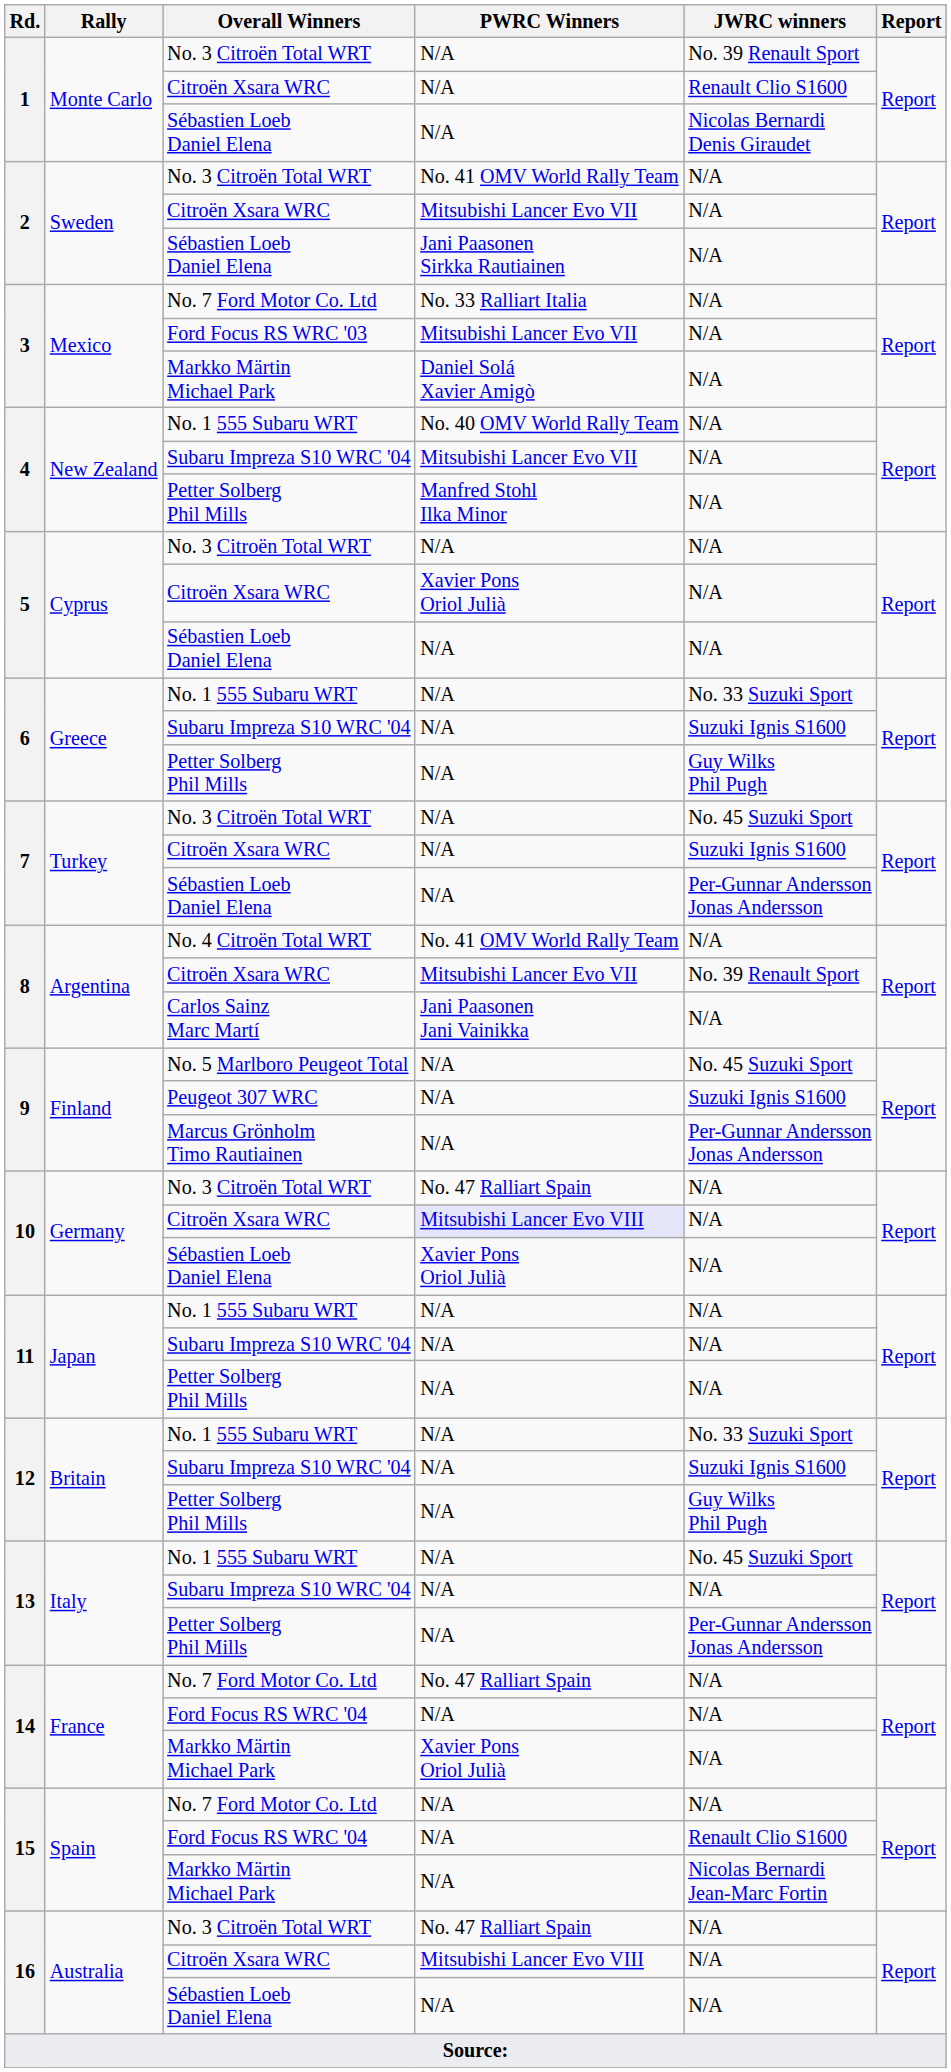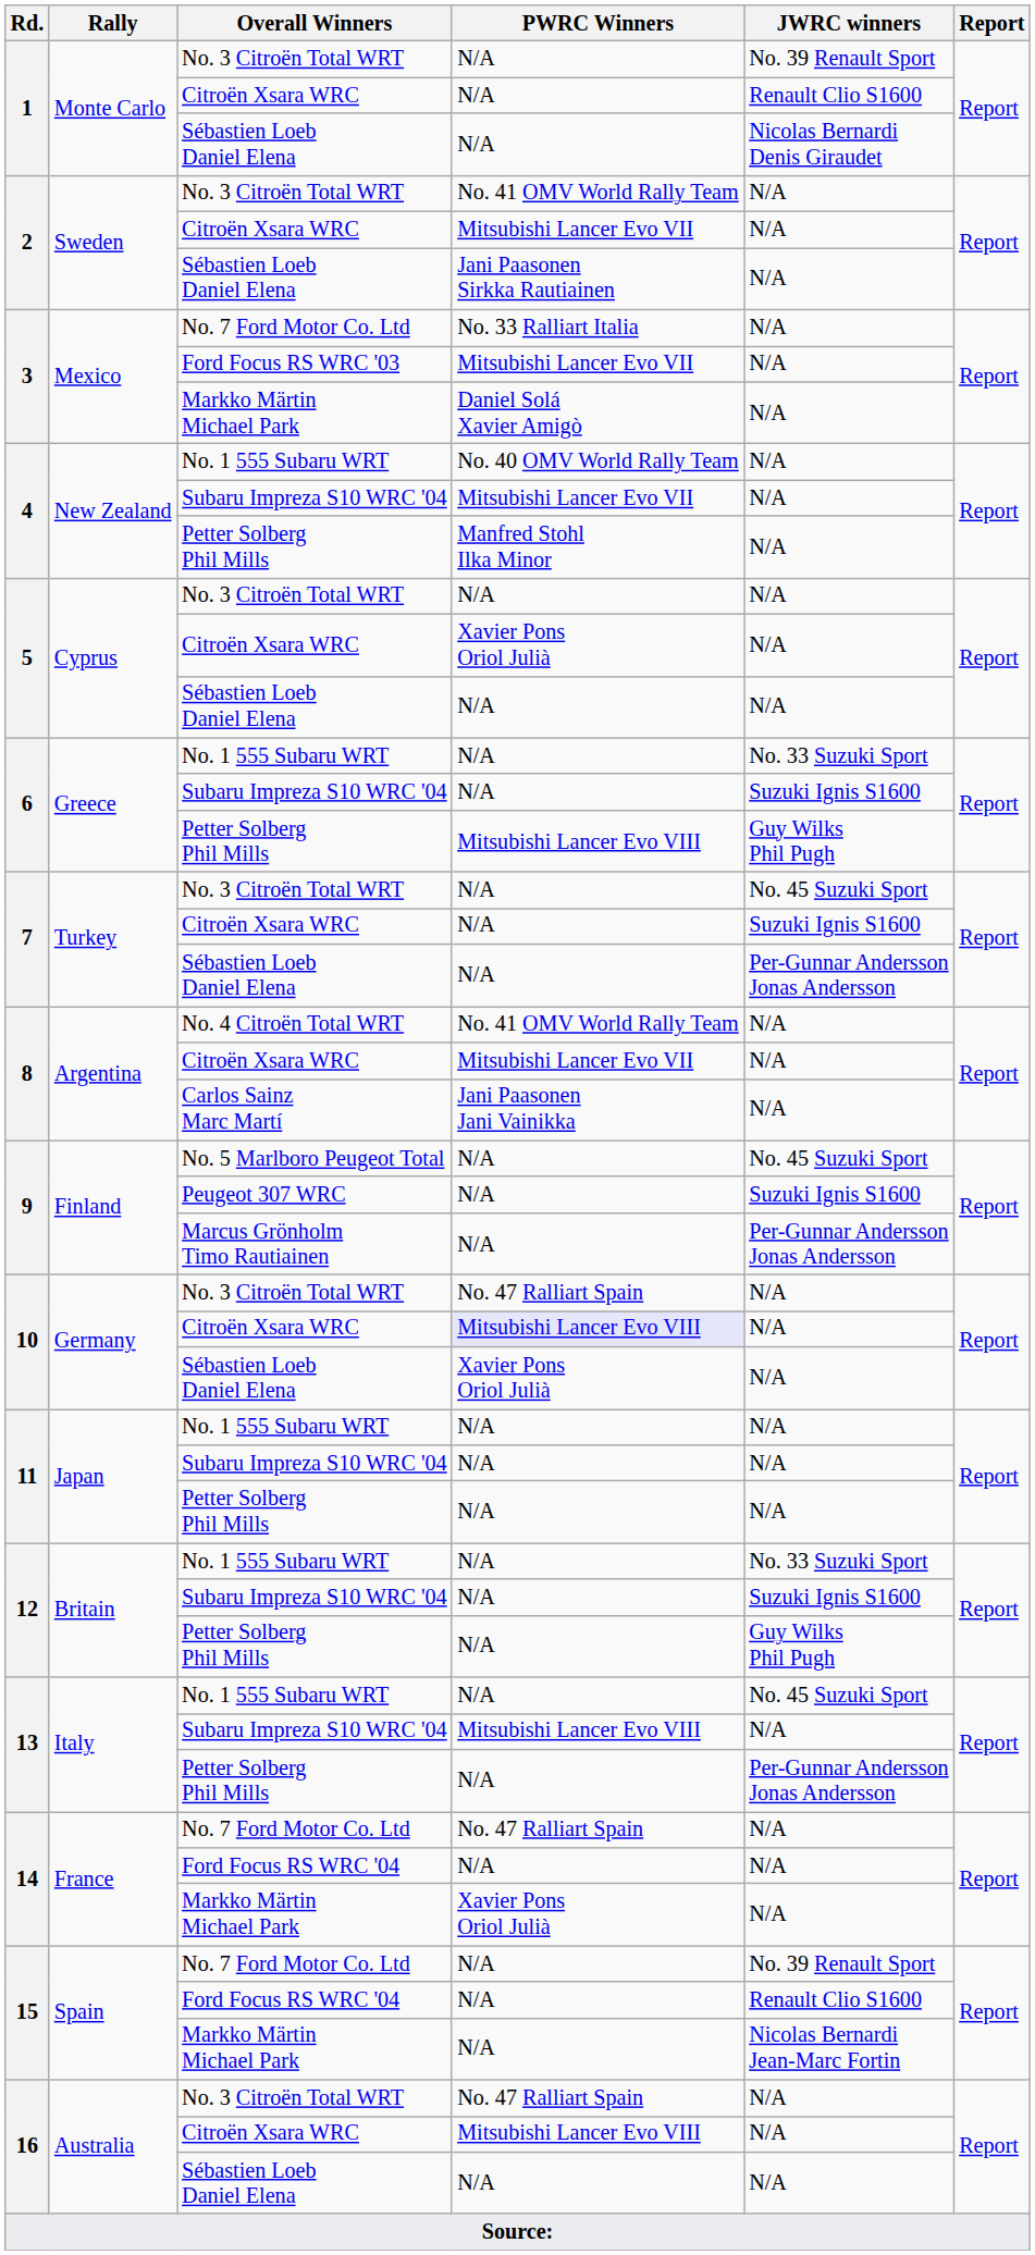6 / Petter Solberg Phil Mills | PWRC Winners: N/A -> Mitsubishi Lancer Evo VIII
8 / Citroën Xsara WRC | JWRC winners: No. 39 Renault Sport -> N/A
13 / Subaru Impreza S10 WRC '04 | PWRC Winners: N/A -> Mitsubishi Lancer Evo VIII
15 / No. 7 Ford Motor Co. Ltd | JWRC winners: N/A -> No. 39 Renault Sport
